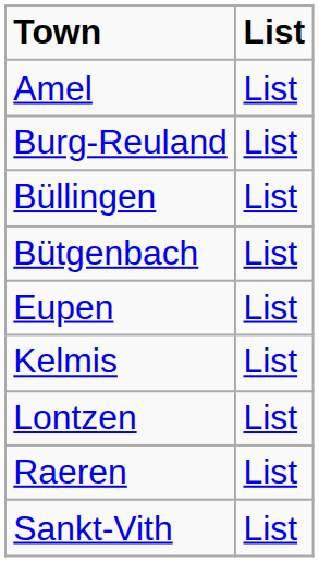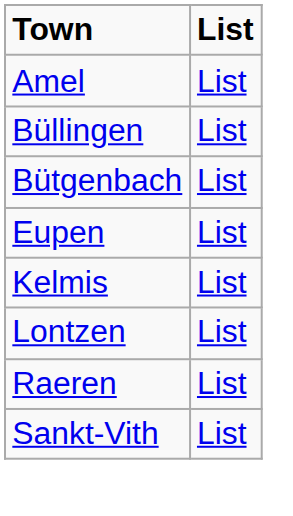- row: Burg-Reuland | List
